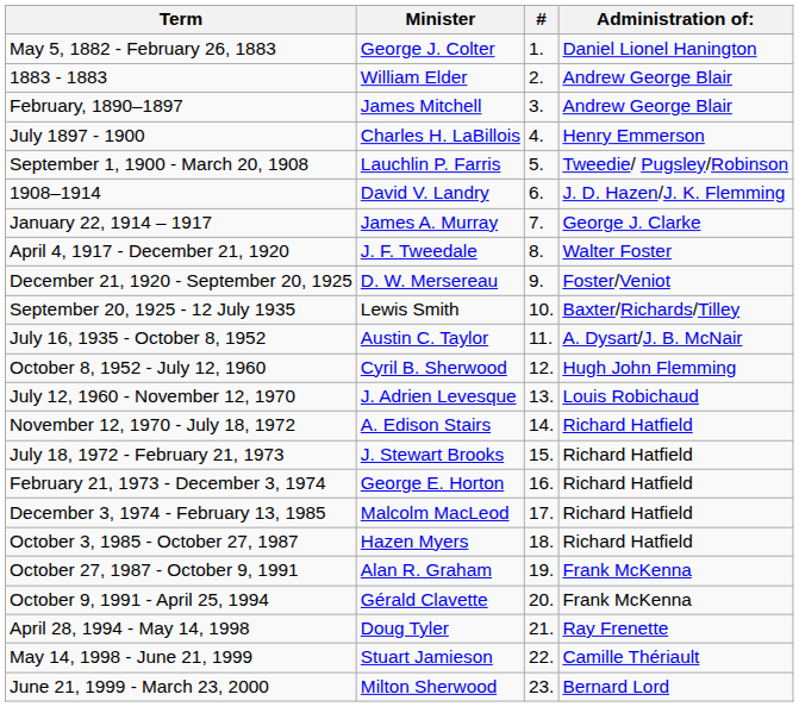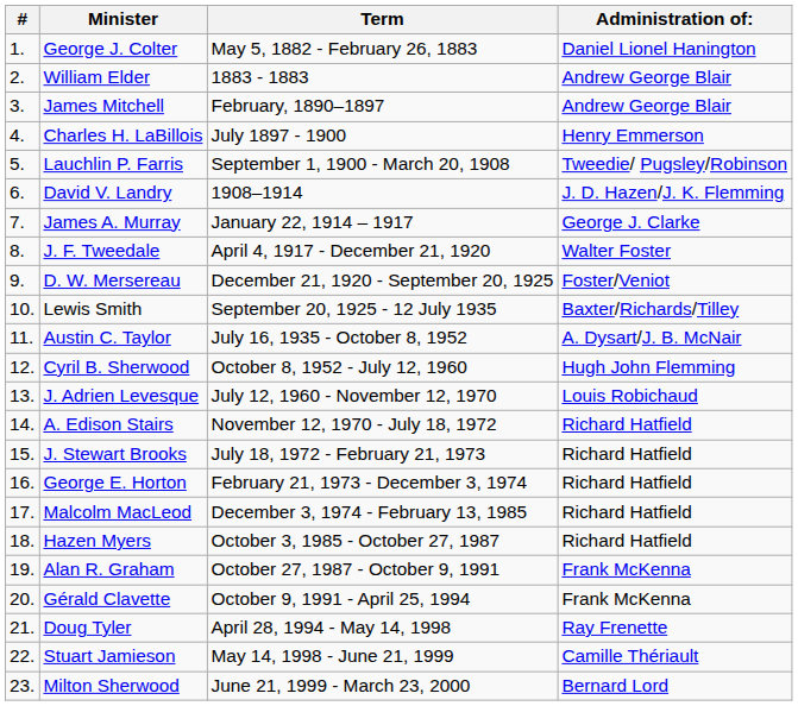columns swapped: # <-> Term
